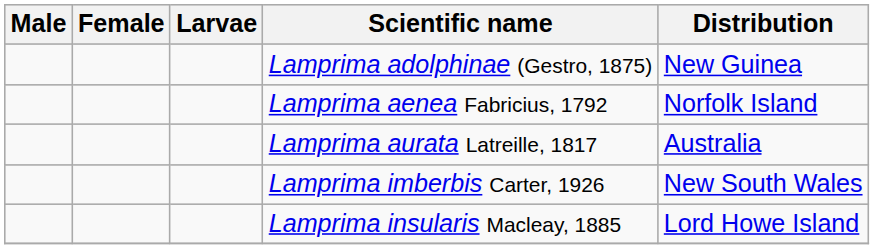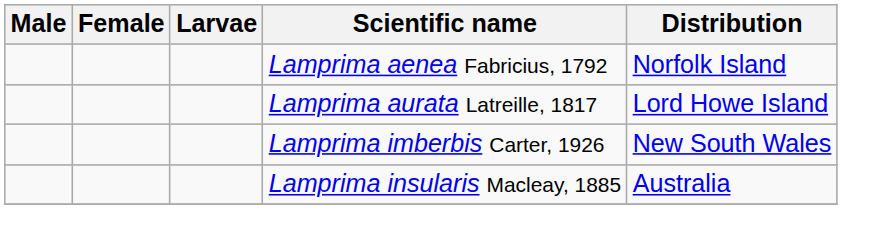- row: Lamprima adolphinae (Gestro, 1875) | New Guinea
Lamprima aurata Latreille, 1817 | Distribution: Australia -> Lord Howe Island
Lamprima insularis Macleay, 1885 | Distribution: Lord Howe Island -> Australia
